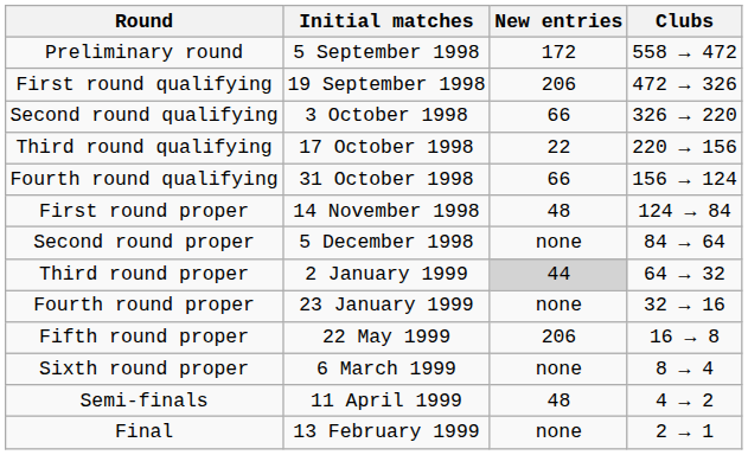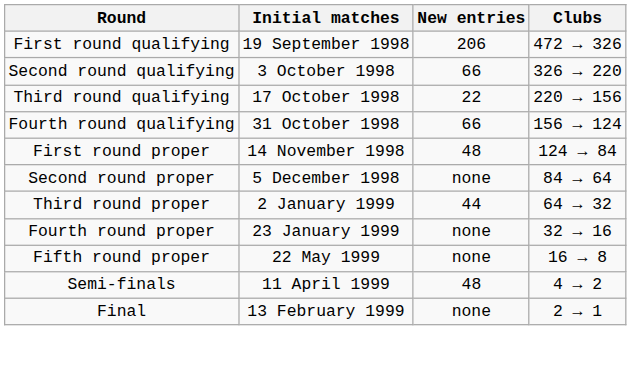- row: Preliminary round | 5 September 1998 | 172 | 558 → 472
Third round proper | New entries: lightgrey background -> no background
Fifth round proper | New entries: 206 -> none
- row: Sixth round proper | 6 March 1999 | none | 8 → 4
